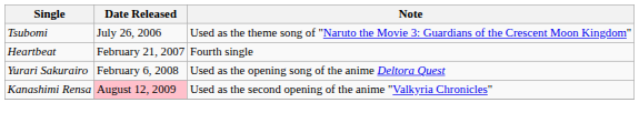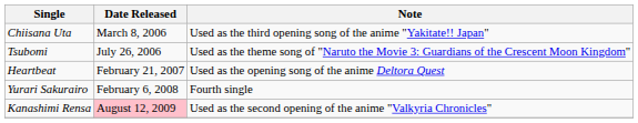+ row: Chiisana Uta | March 8, 2006 | Used as the third opening song of the anime "Yakitate!! Japan"
Heartbeat | Note: Fourth single -> Used as the opening song of the anime Deltora Quest
Yurari Sakurairo | Note: Used as the opening song of the anime Deltora Quest -> Fourth single
